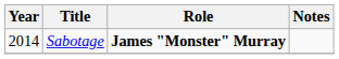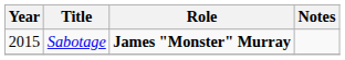Sabotage | Year: 2014 -> 2015
